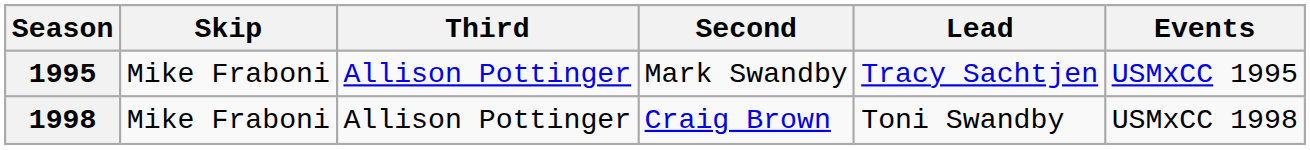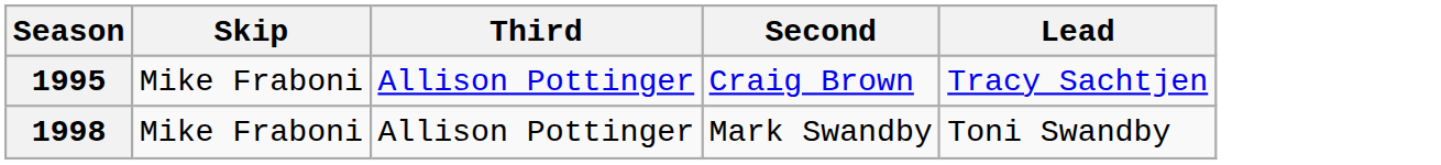- column: Events | USMxCC 1995 | USMxCC 1998
1995 | Second: Mark Swandby -> Craig Brown
1998 | Second: Craig Brown -> Mark Swandby
